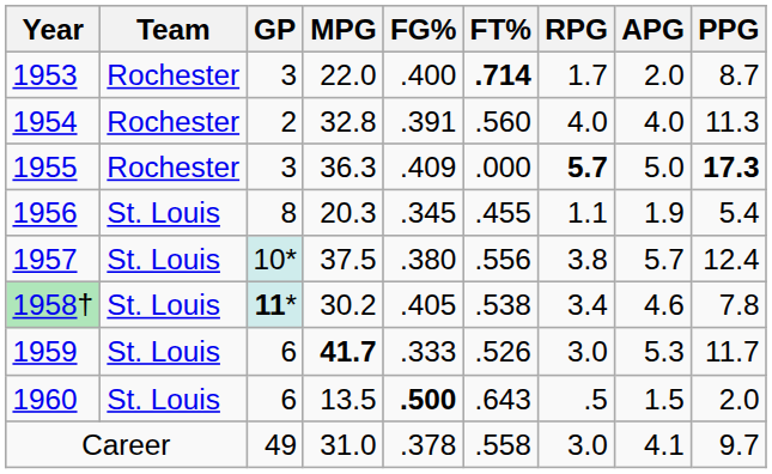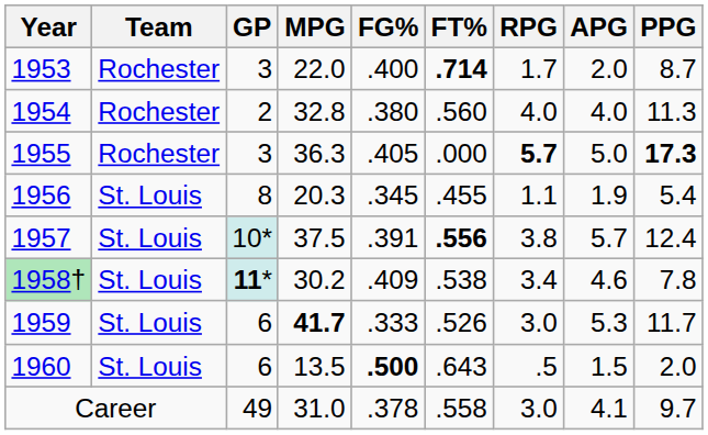1954 | FG%: .391 -> .380
1955 | FG%: .409 -> .405
1957 | FG%: .380 -> .391
1957 | FT%: normal -> bold
1958† | FG%: .405 -> .409
